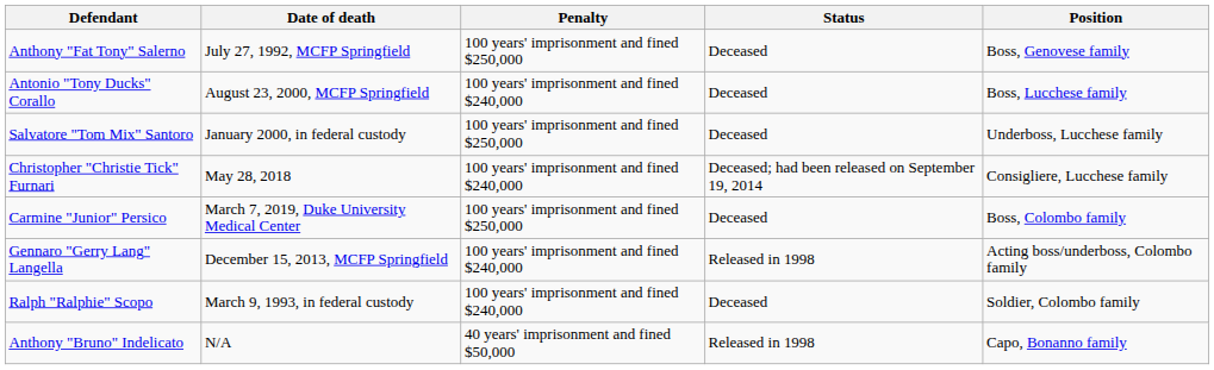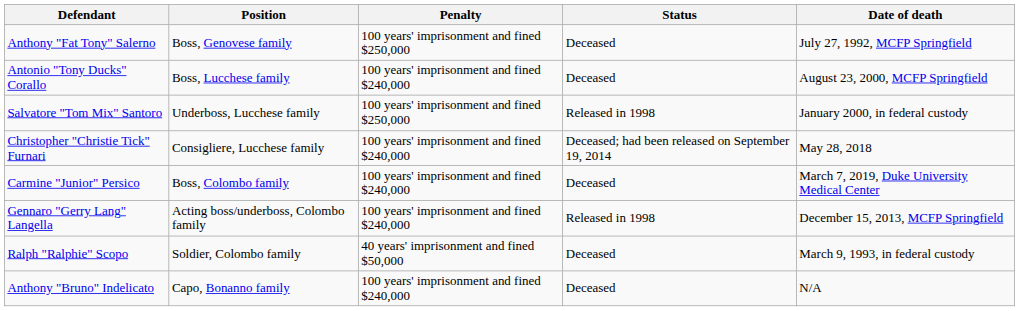columns swapped: Position <-> Date of death
Salvatore "Tom Mix" Santoro | Status: Deceased -> Released in 1998
Carmine "Junior" Persico | Penalty: 100 years' imprisonment and fined $250,000 -> 100 years' imprisonment and fined $240,000
Ralph "Ralphie" Scopo | Penalty: 100 years' imprisonment and fined $240,000 -> 40 years' imprisonment and fined $50,000
Anthony "Bruno" Indelicato | Penalty: 40 years' imprisonment and fined $50,000 -> 100 years' imprisonment and fined $240,000
Anthony "Bruno" Indelicato | Status: Released in 1998 -> Deceased
